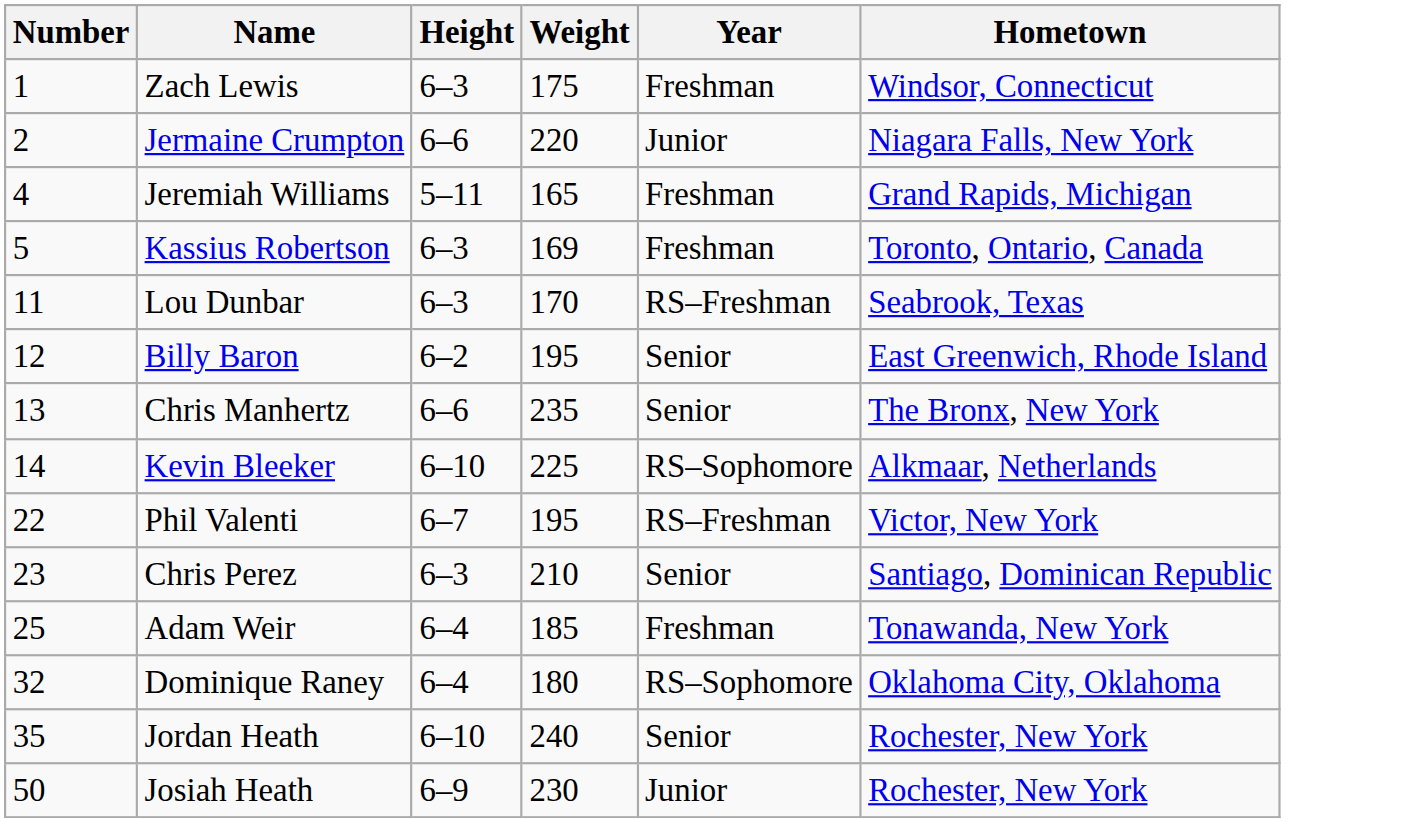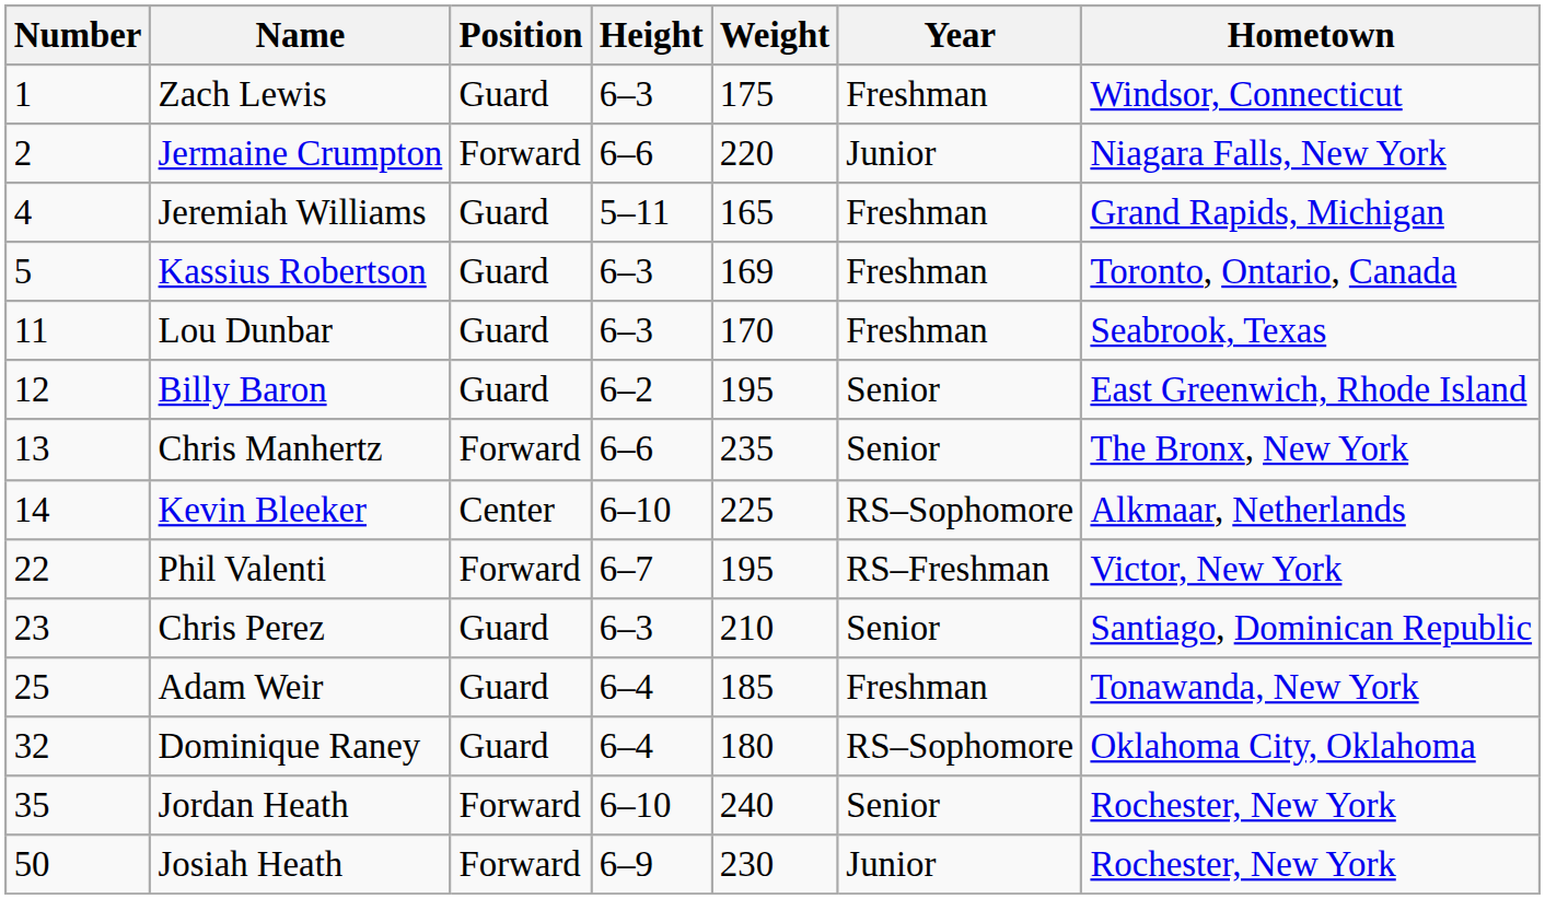+ column: Position | Guard | Forward | Guard | Guard | Guard | Guard | Forward | Center | Forward | Guard | Guard | Guard | Forward | Forward
Lou Dunbar | Year: RS–Freshman -> Freshman
